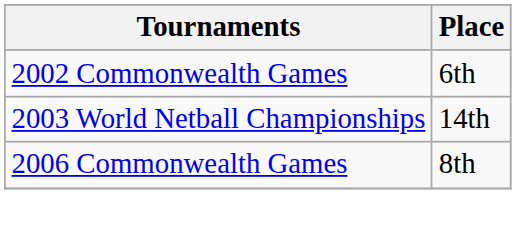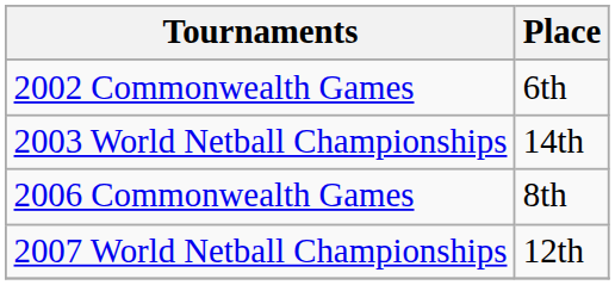+ row: 2007 World Netball Championships | 12th
